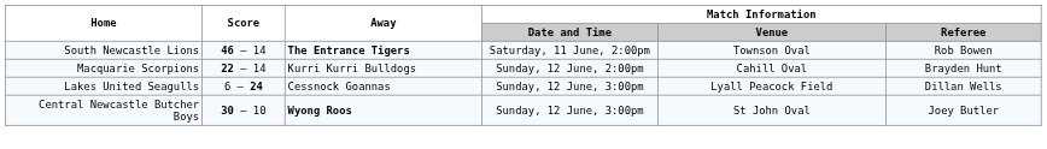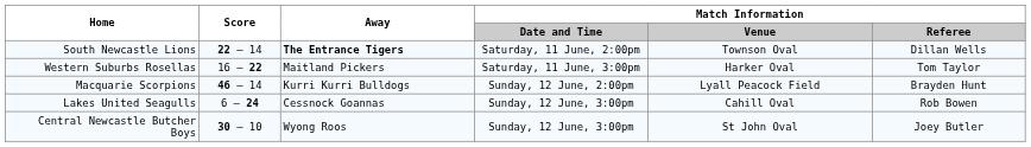South Newcastle Lions | Score: 46 – 14 -> 22 – 14
South Newcastle Lions | Match Information / Referee: Rob Bowen -> Dillan Wells
+ row: Western Suburbs Rosellas | 16 – 22 | Maitland Pickers | Saturday, 11 June, 3:00pm | Harker Oval | Tom Taylor
Macquarie Scorpions | Score: 22 – 14 -> 46 – 14
Macquarie Scorpions | Match Information / Venue: Cahill Oval -> Lyall Peacock Field
Lakes United Seagulls | Match Information / Venue: Lyall Peacock Field -> Cahill Oval
Lakes United Seagulls | Match Information / Referee: Dillan Wells -> Rob Bowen
Central Newcastle Butcher Boys | Away: bold -> normal
